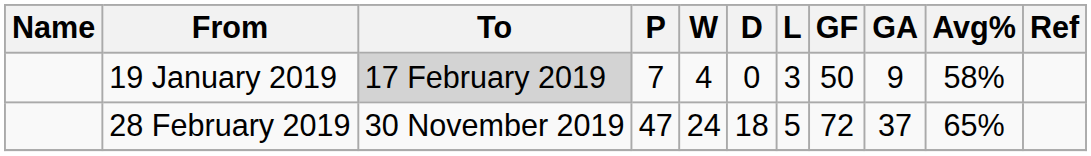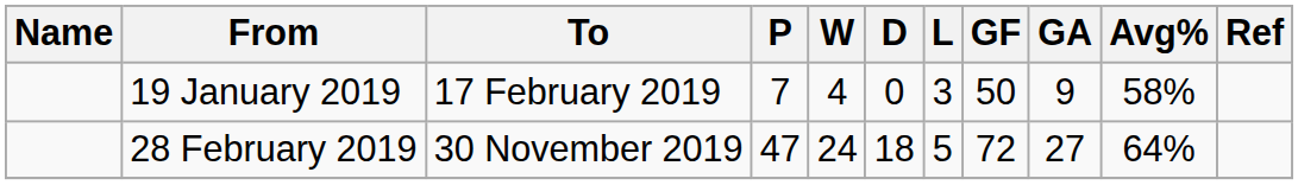19 January 2019 | To: lightgrey background -> no background
28 February 2019 | GA: 37 -> 27
28 February 2019 | Avg%: 65% -> 64%
